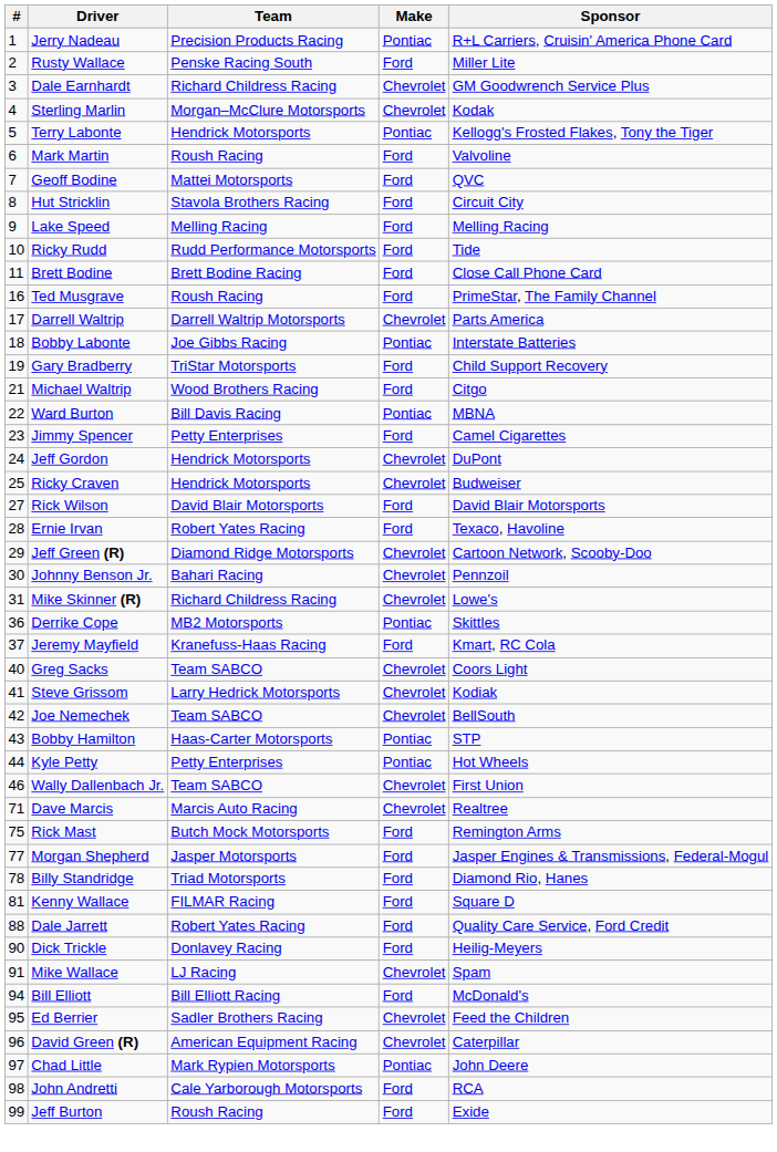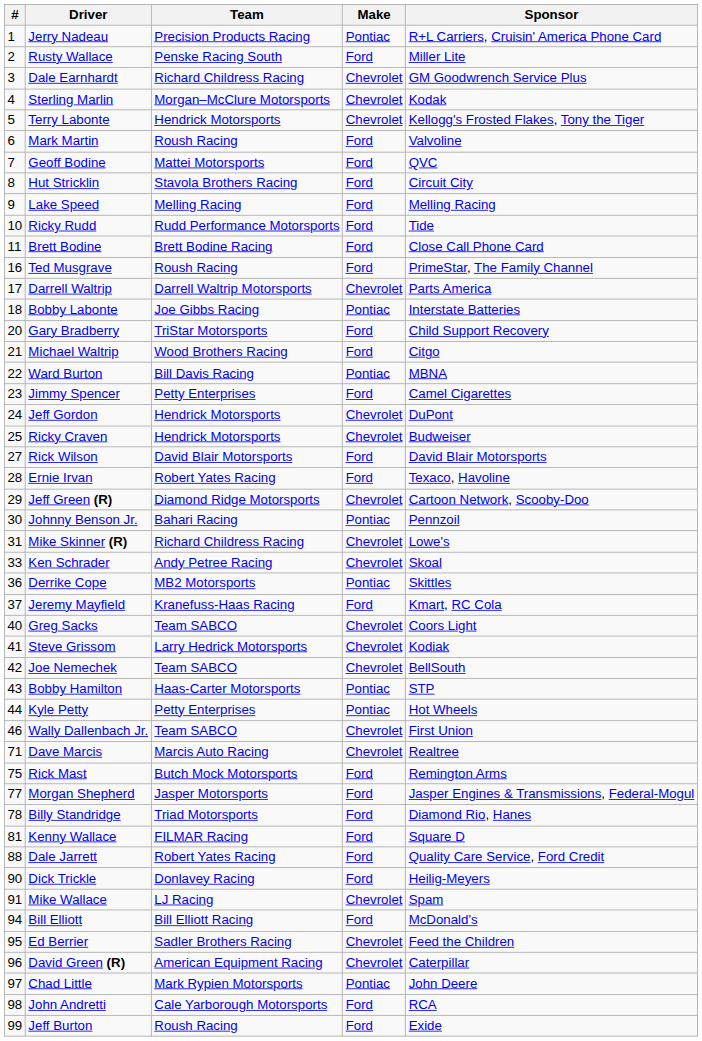Terry Labonte | Make: Pontiac -> Chevrolet
Gary Bradberry | #: 19 -> 20
Johnny Benson Jr. | Make: Chevrolet -> Pontiac
+ row: 33 | Ken Schrader | Andy Petree Racing | Chevrolet | Skoal
